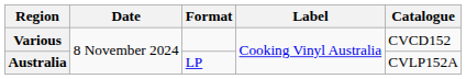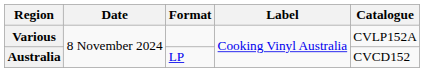Various | Catalogue: CVCD152 -> CVLP152A
Australia | Catalogue: CVLP152A -> CVCD152
